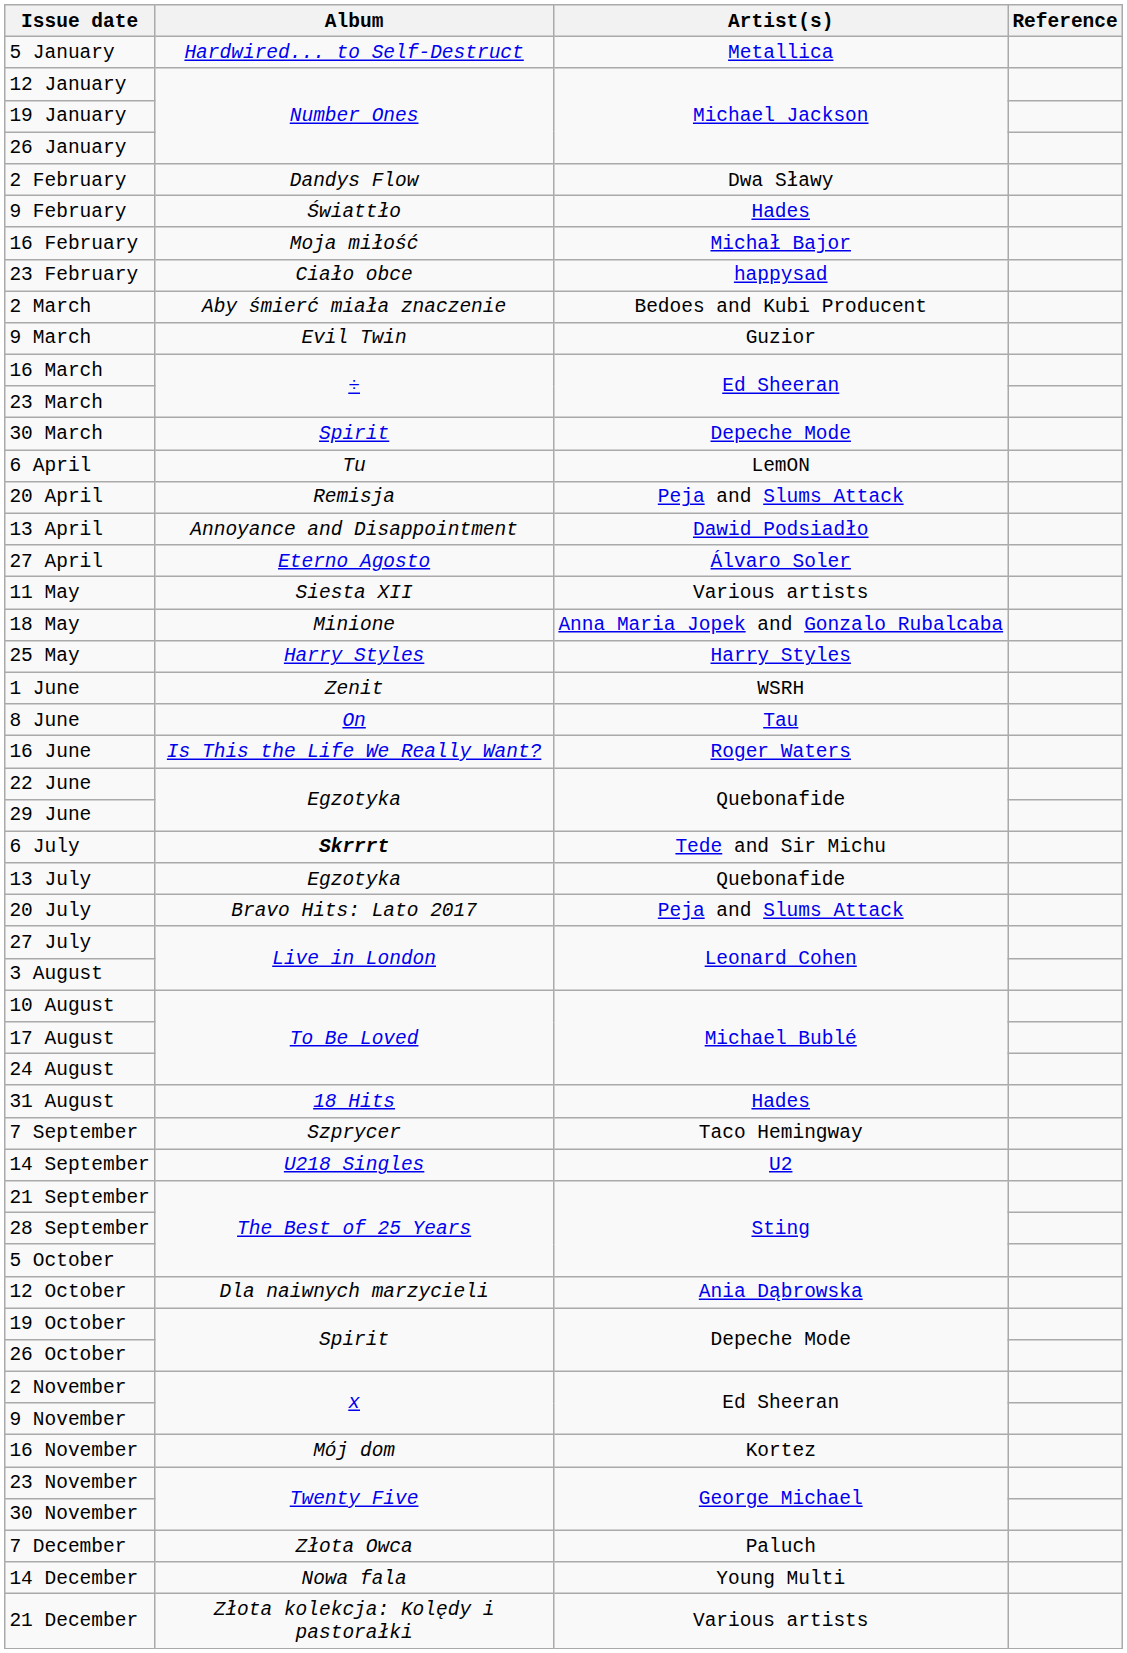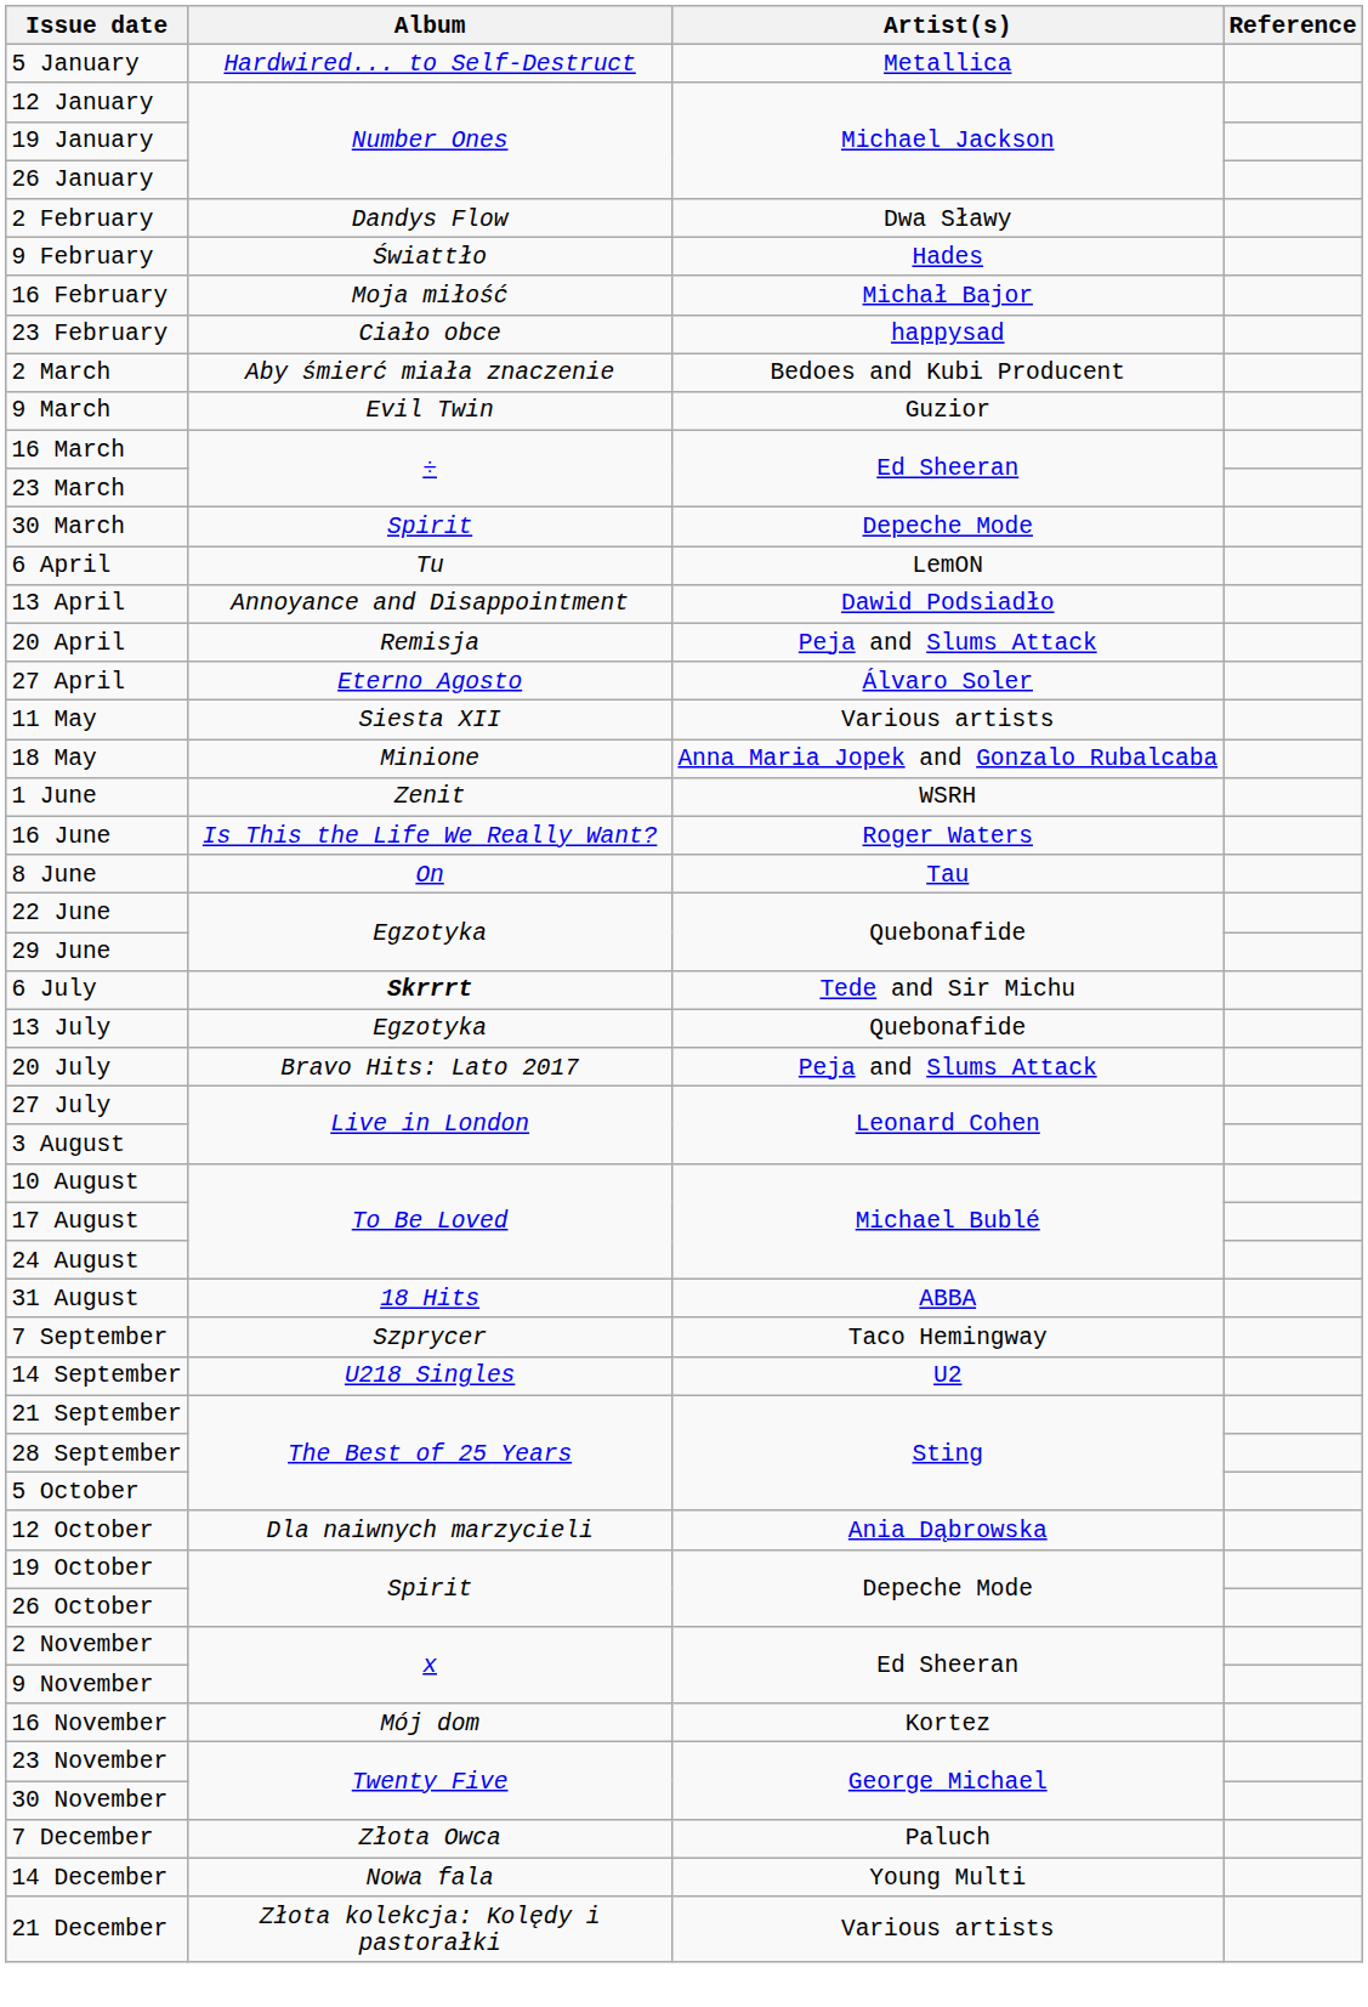rows swapped: 13 April <-> 20 April
- row: 25 May | Harry Styles | Harry Styles
rows swapped: 8 June <-> 16 June
31 August | Artist(s): Hades -> ABBA
